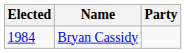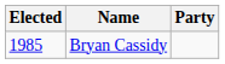Bryan Cassidy | Elected: 1984 -> 1985
